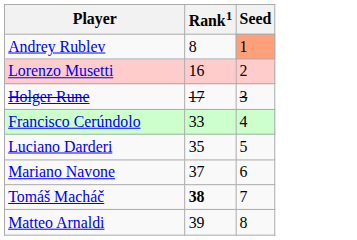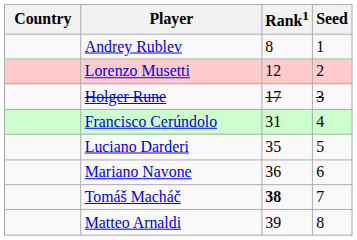+ column: Country
Andrey Rublev | Seed: lightsalmon background -> no background
Lorenzo Musetti | Rank1: 16 -> 12
Francisco Cerúndolo | Rank1: 33 -> 31
Mariano Navone | Rank1: 37 -> 36
